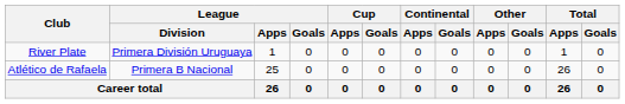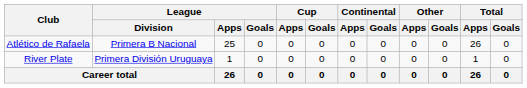rows swapped: Atlético de Rafaela <-> River Plate
